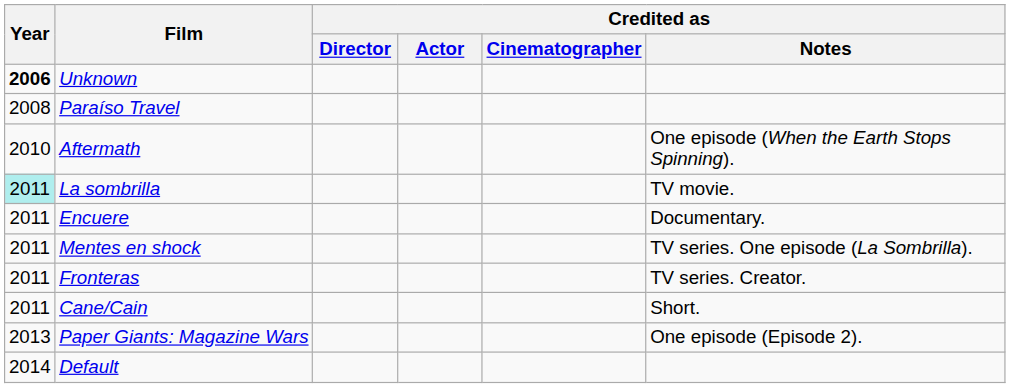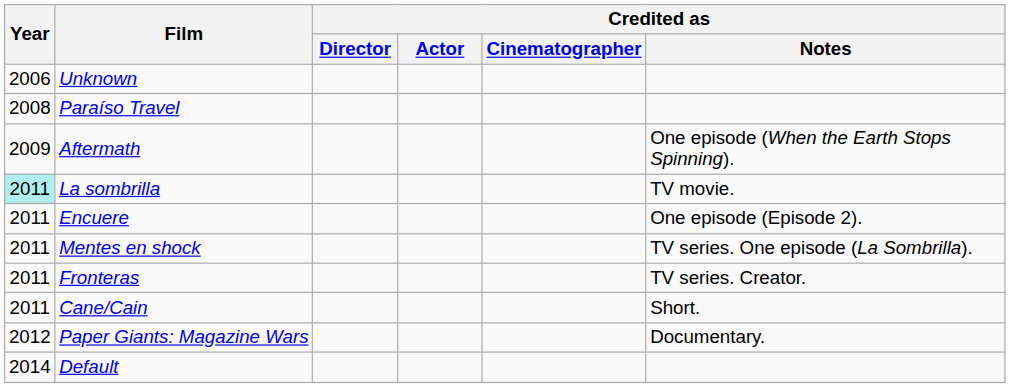Unknown | Year: bold -> normal
Aftermath | Year: 2010 -> 2009
Encuere | Credited as / Notes: Documentary. -> One episode (Episode 2).
Paper Giants: Magazine Wars | Year: 2013 -> 2012
Paper Giants: Magazine Wars | Credited as / Notes: One episode (Episode 2). -> Documentary.
